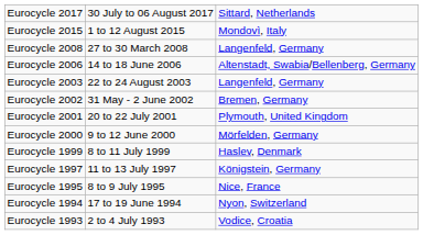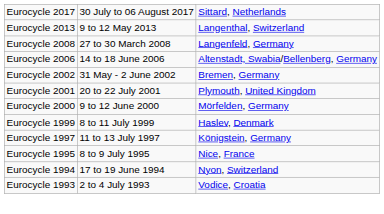- row: Eurocycle 2015 | 1 to 12 August 2015 | Mondovì, Italy
+ row: Eurocycle 2013 | 9 to 12 May 2013 | Langenthal, Switzerland
- row: Eurocycle 2003 | 22 to 24 August 2003 | Langenfeld, Germany
